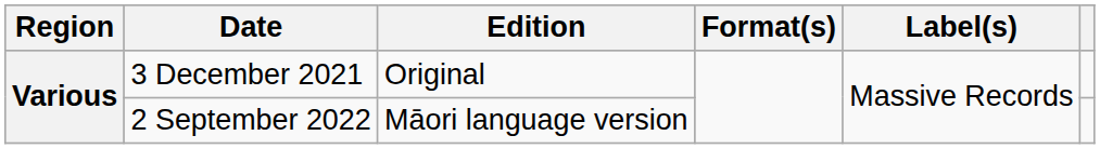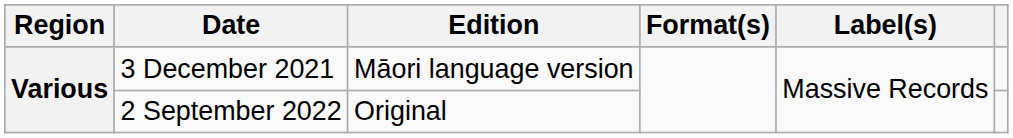3 December 2021 | Edition: Original -> Māori language version
2 September 2022 | Edition: Māori language version -> Original
